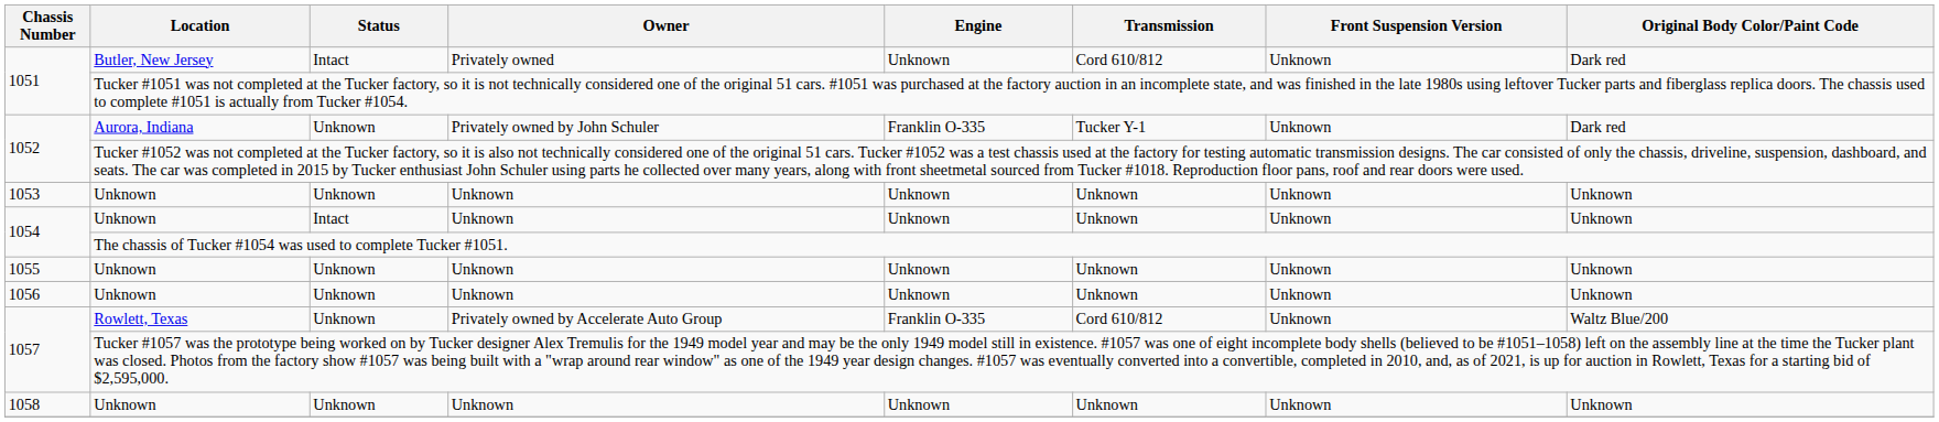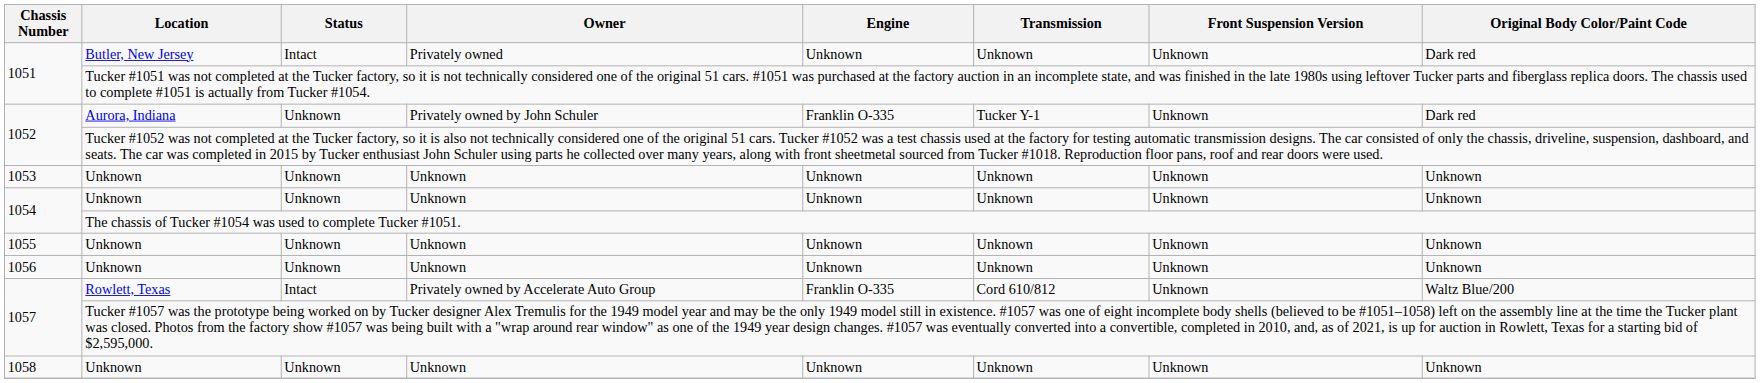1051 / Butler, New Jersey | Transmission: Cord 610/812 -> Unknown
1054 / Unknown | Status: Intact -> Unknown
1057 / Rowlett, Texas | Status: Unknown -> Intact
